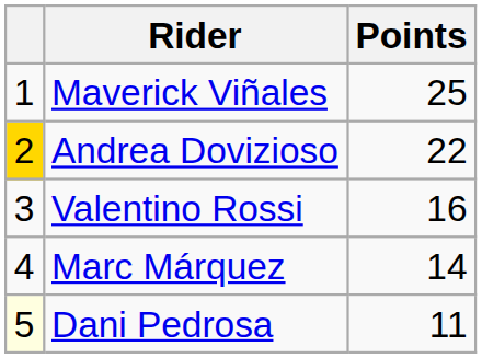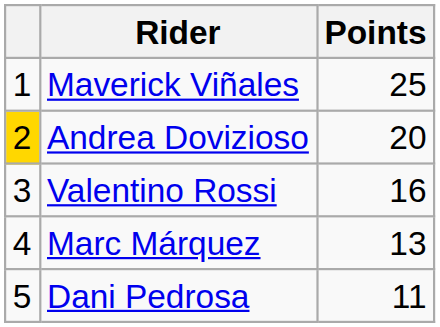Andrea Dovizioso | Points: 22 -> 20
Marc Márquez | Points: 14 -> 13
Dani Pedrosa | column 1: lightyellow background -> no background
